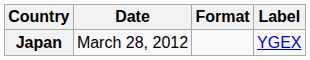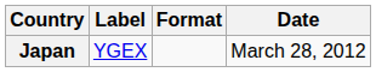columns swapped: Date <-> Label
